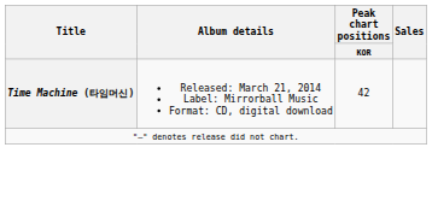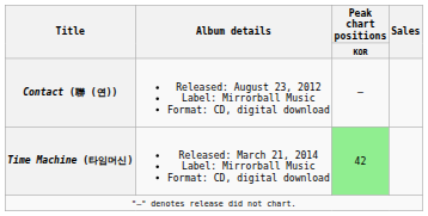+ row: Contact (聯 (연)) | Released: August 23, 2012 Label: Mirrorball Music Format: CD, digital download | —
Time Machine (타임머신) | Peak chart positions / KOR: no background -> lightgreen background
